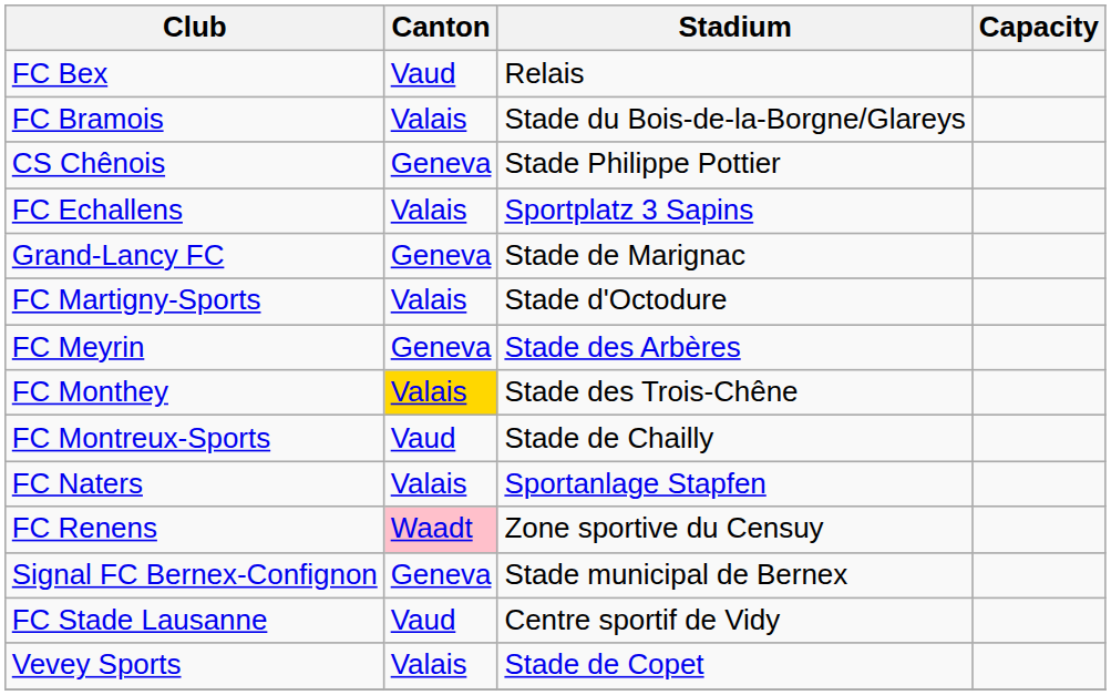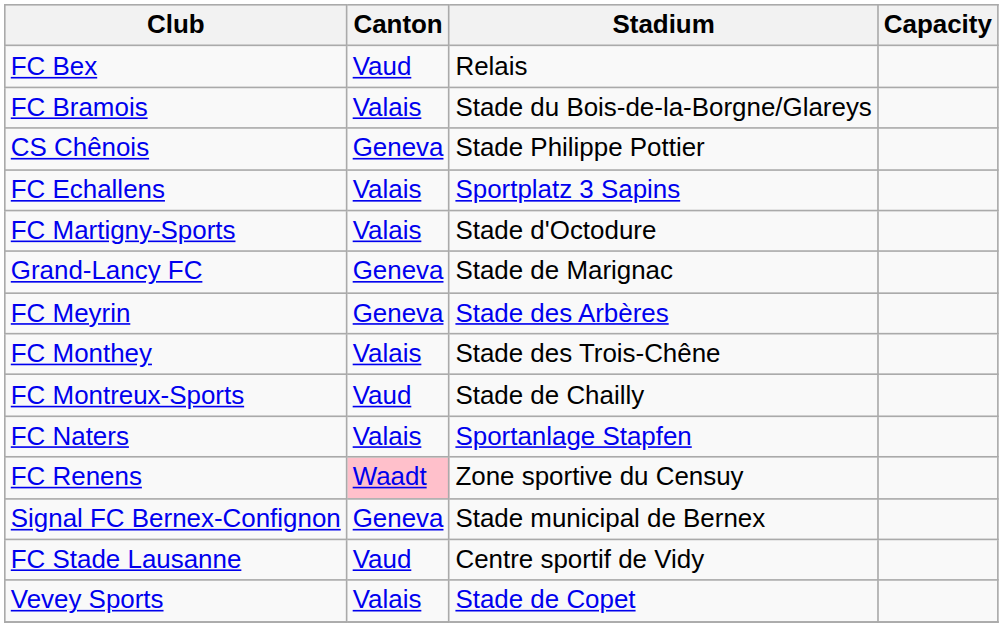rows swapped: Grand-Lancy FC <-> FC Martigny-Sports
FC Monthey | Canton: gold background -> no background
